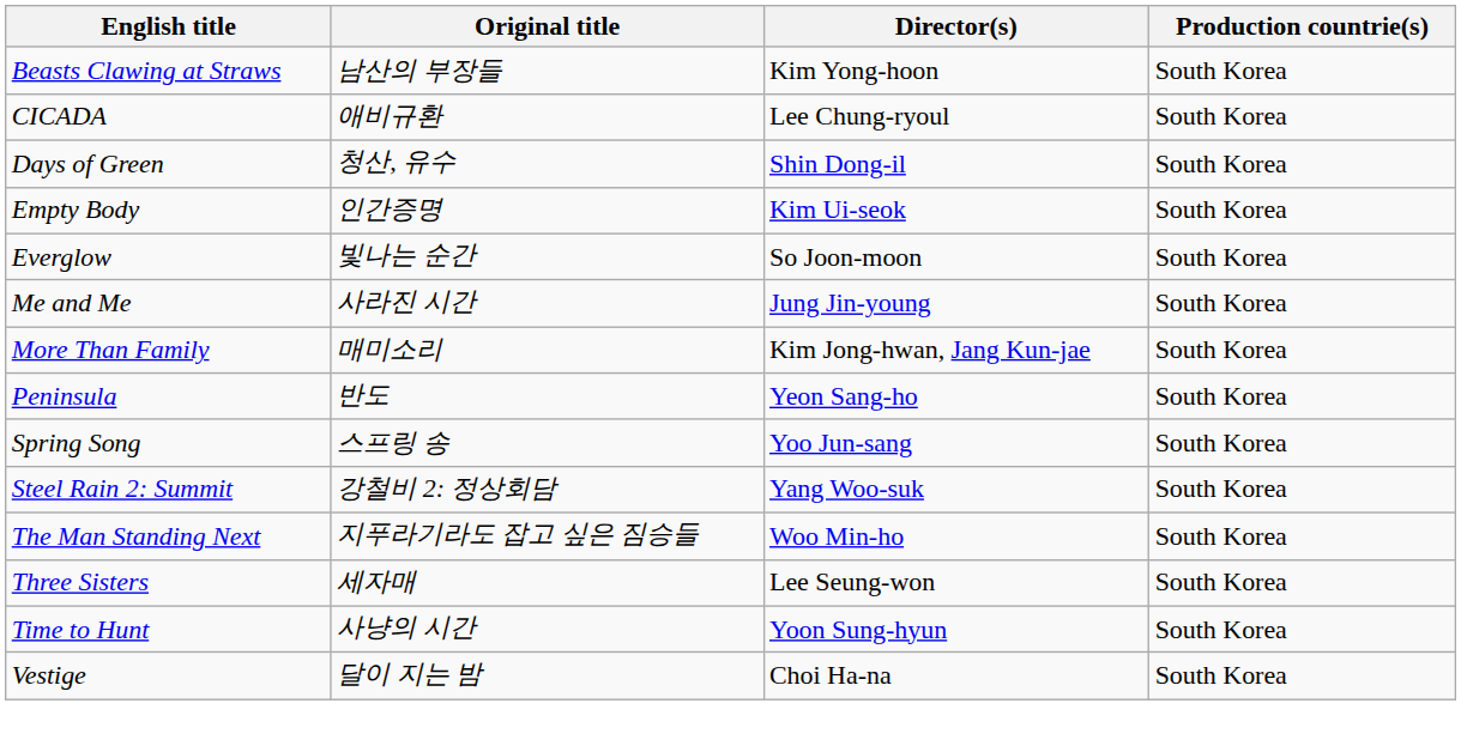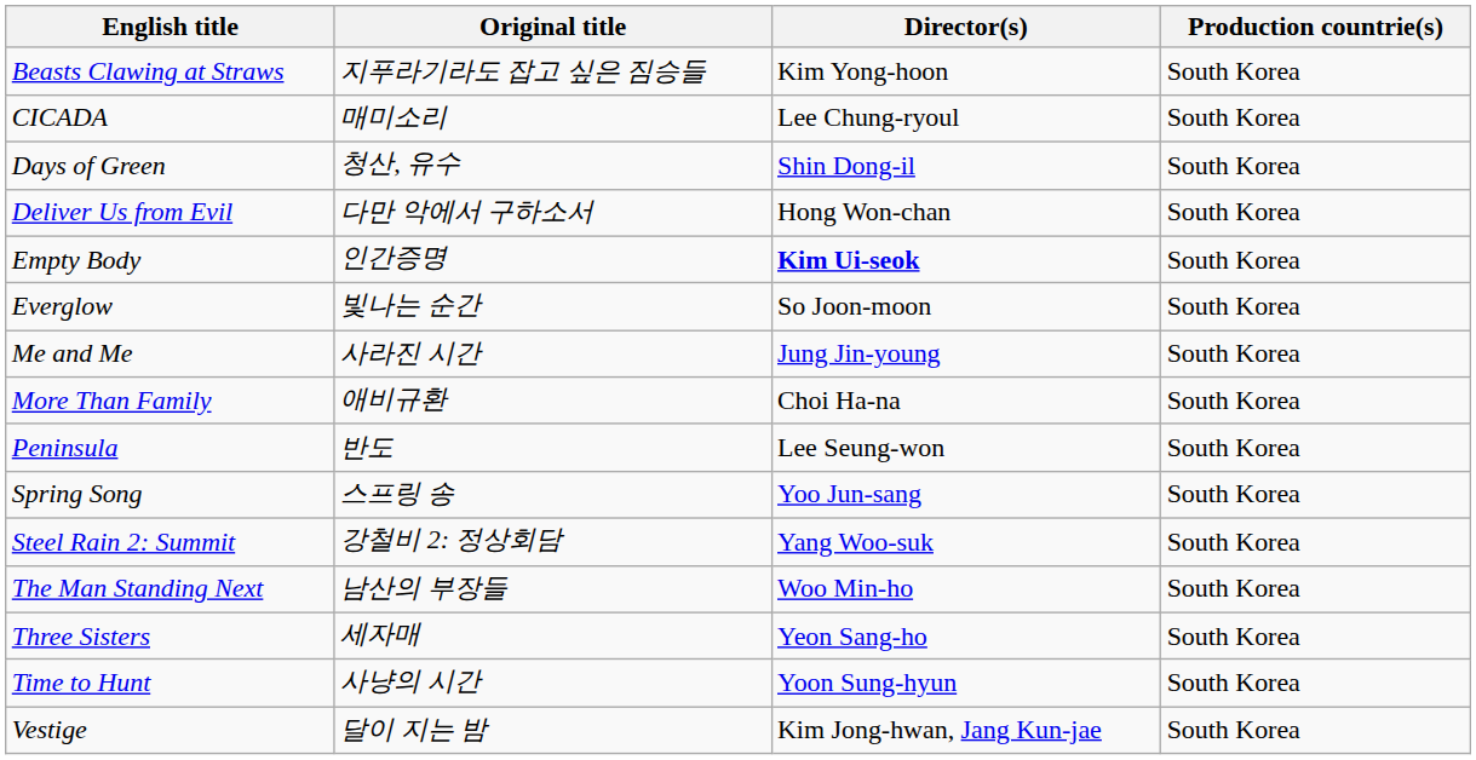Beasts Clawing at Straws | Original title: 남산의 부장들 -> 지푸라기라도 잡고 싶은 짐승들
CICADA | Original title: 애비규환 -> 매미소리
+ row: Deliver Us from Evil | 다만 악에서 구하소서 | Hong Won-chan | South Korea
Empty Body | Director(s): normal -> bold
More Than Family | Original title: 매미소리 -> 애비규환
More Than Family | Director(s): Kim Jong-hwan, Jang Kun-jae -> Choi Ha-na
Peninsula | Director(s): Yeon Sang-ho -> Lee Seung-won
The Man Standing Next | Original title: 지푸라기라도 잡고 싶은 짐승들 -> 남산의 부장들
Three Sisters | Director(s): Lee Seung-won -> Yeon Sang-ho
Vestige | Director(s): Choi Ha-na -> Kim Jong-hwan, Jang Kun-jae
